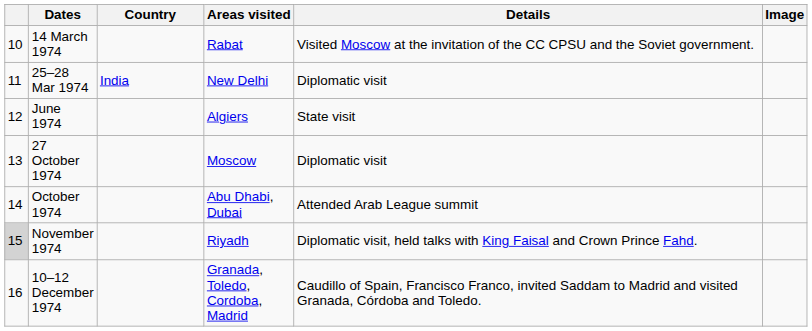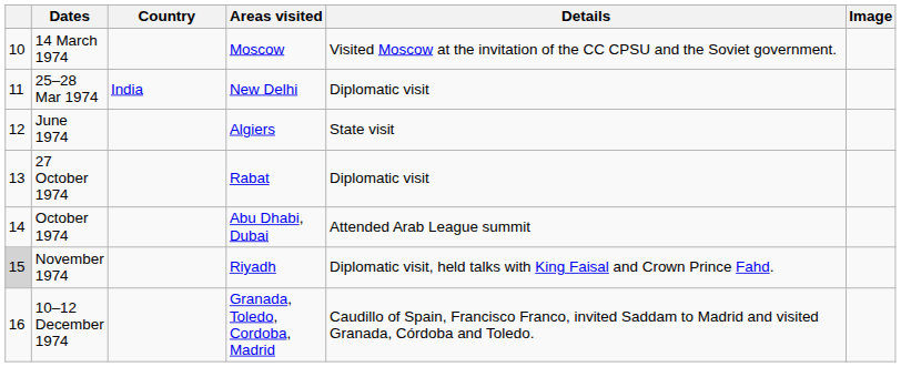14 March 1974 | Areas visited: Rabat -> Moscow
27 October 1974 | Areas visited: Moscow -> Rabat
